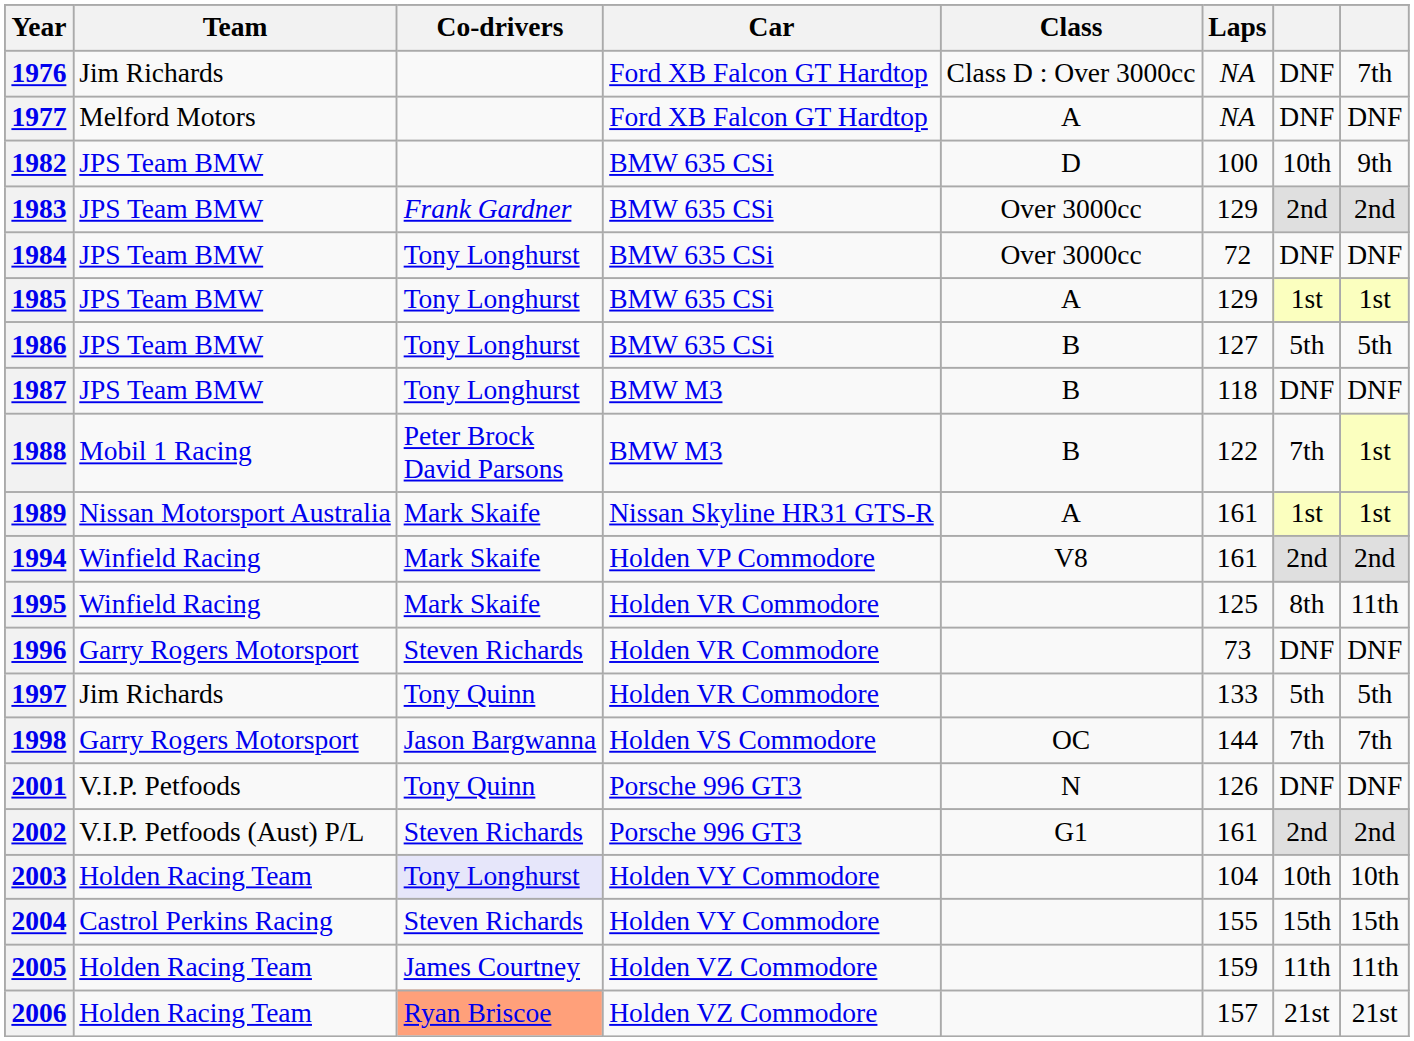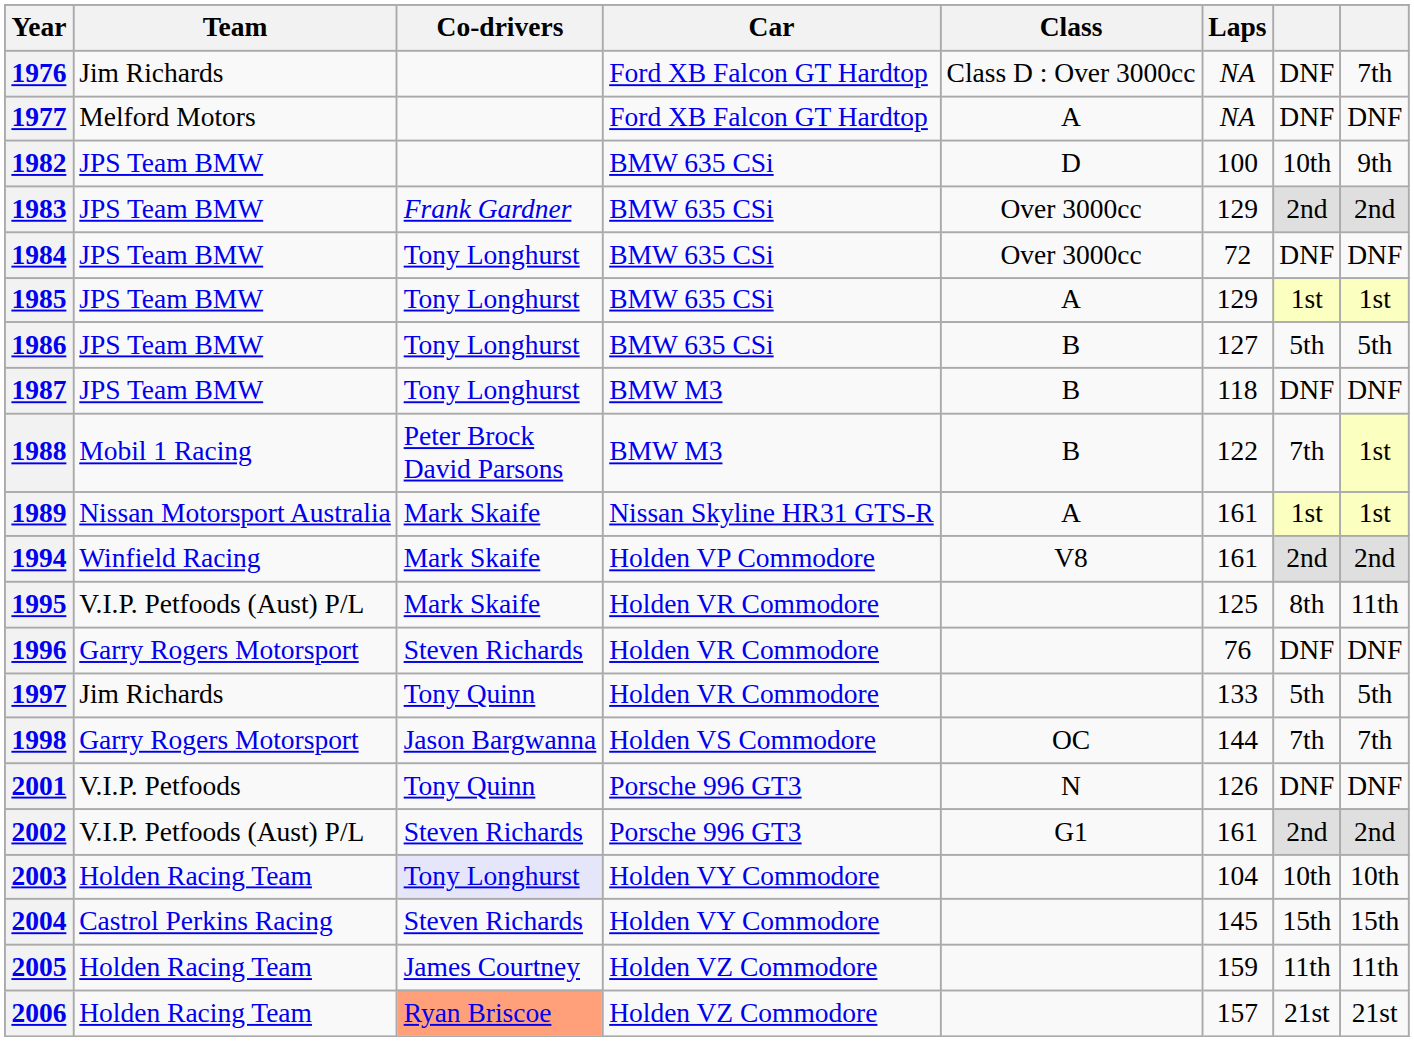1995 | Team: Winfield Racing -> V.I.P. Petfoods (Aust) P/L
1996 | Laps: 73 -> 76
2004 | Laps: 155 -> 145
